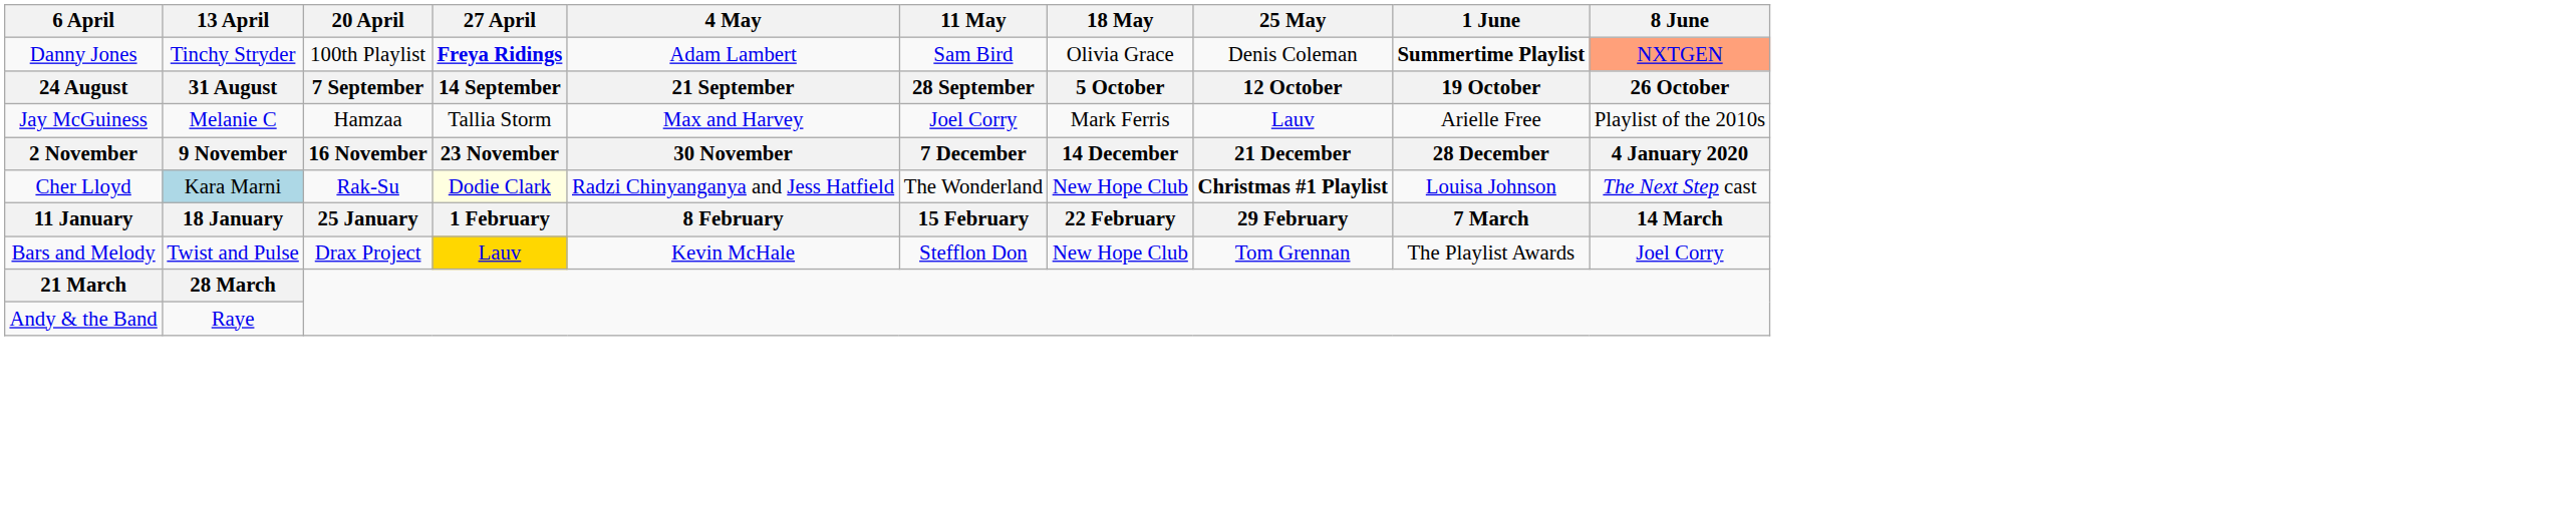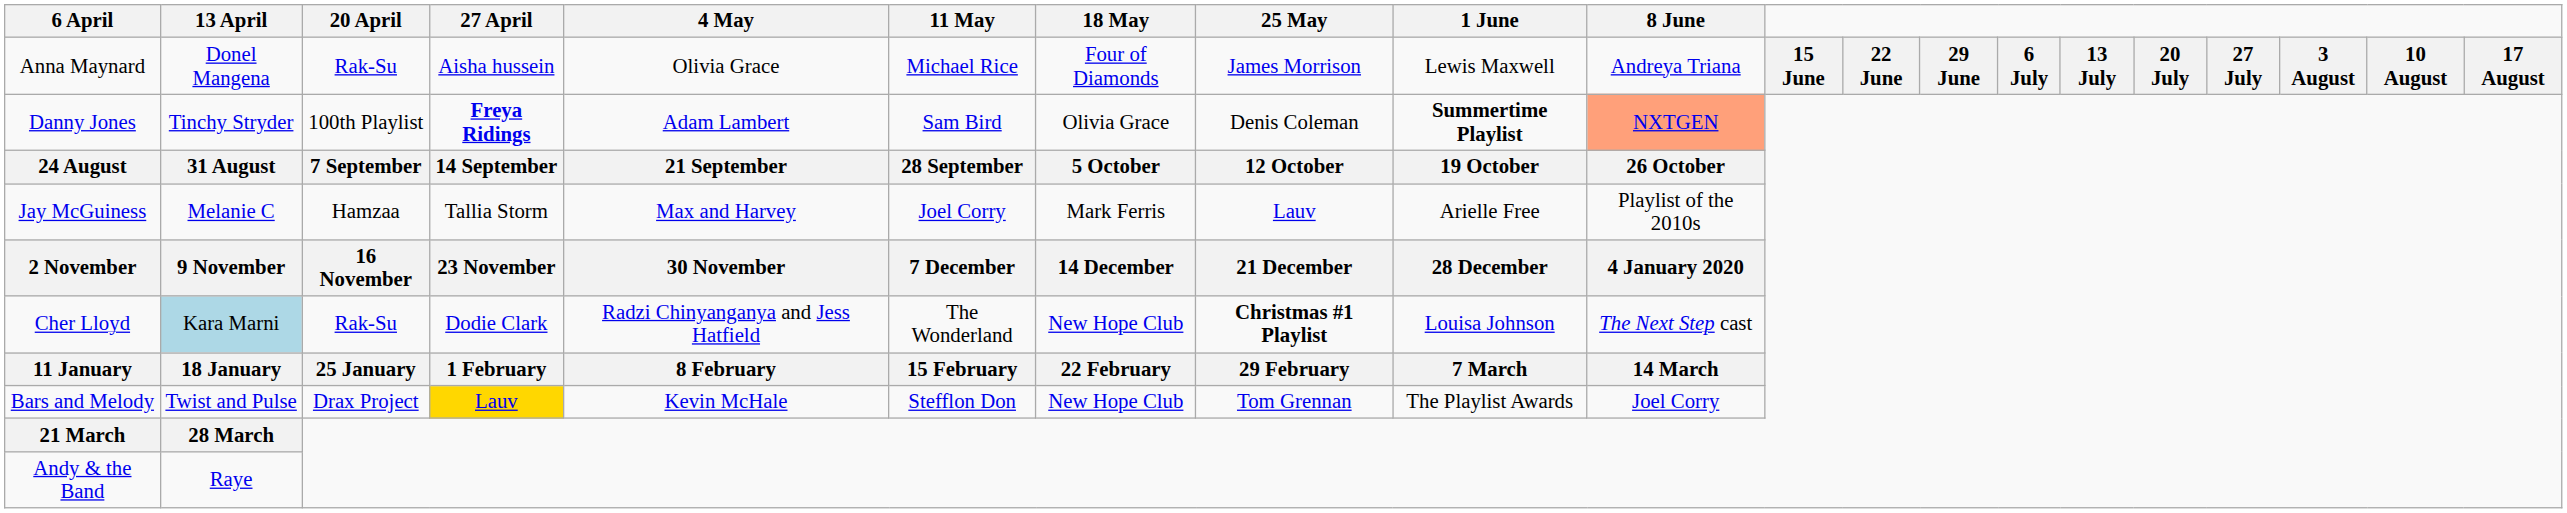+ row: Anna Maynard | Donel Mangena | Rak-Su | Aisha hussein | Olivia Grace | Michael Rice | Four of Diamonds | James Morrison | Lewis Maxwell | Andreya Triana | 15 June | 22 June | 29 June | 6 July | 13 July | 20 July | 27 July | 3 August | 10 August | 17 August
Cher Lloyd | 27 April: lightyellow background -> no background
